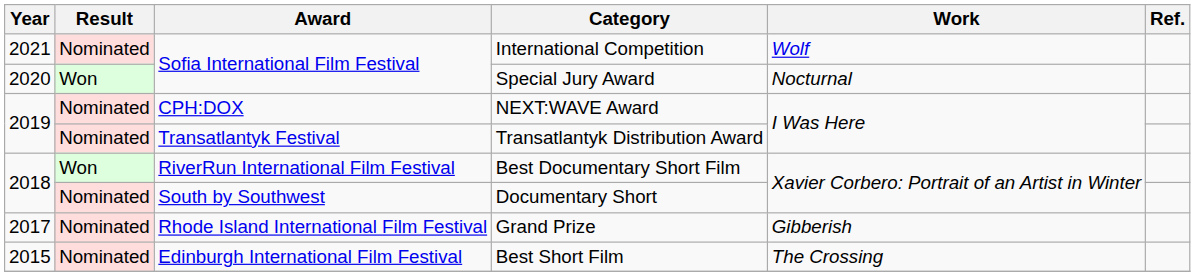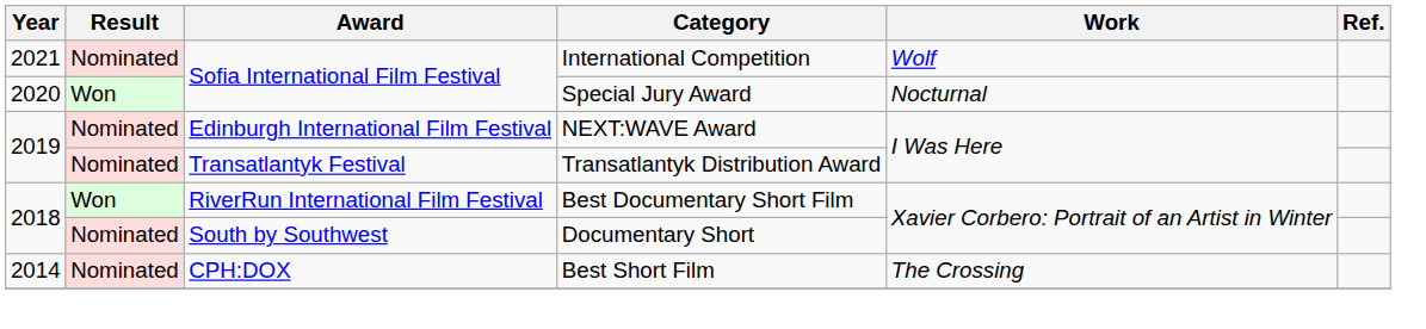NEXT:WAVE Award | Award: CPH:DOX -> Edinburgh International Film Festival
- row: 2017 | Nominated | Rhode Island International Film Festival | Grand Prize | Gibberish
Best Short Film | Year: 2015 -> 2014
Best Short Film | Award: Edinburgh International Film Festival -> CPH:DOX
